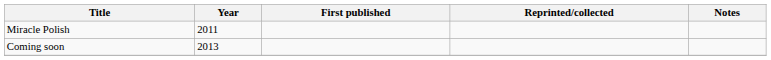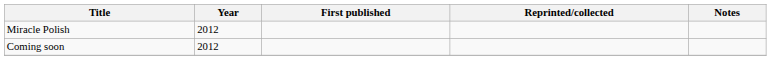Miracle Polish | Year: 2011 -> 2012
Coming soon | Year: 2013 -> 2012
